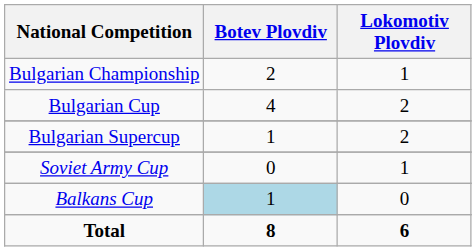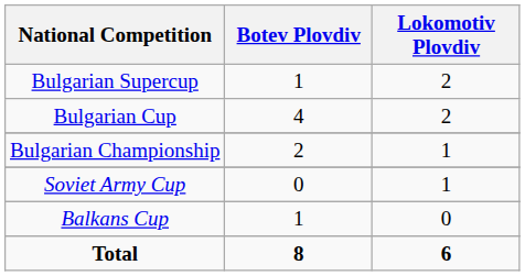rows swapped: Bulgarian Championship <-> Bulgarian Supercup
Balkans Cup | Botev Plovdiv: lightblue background -> no background
